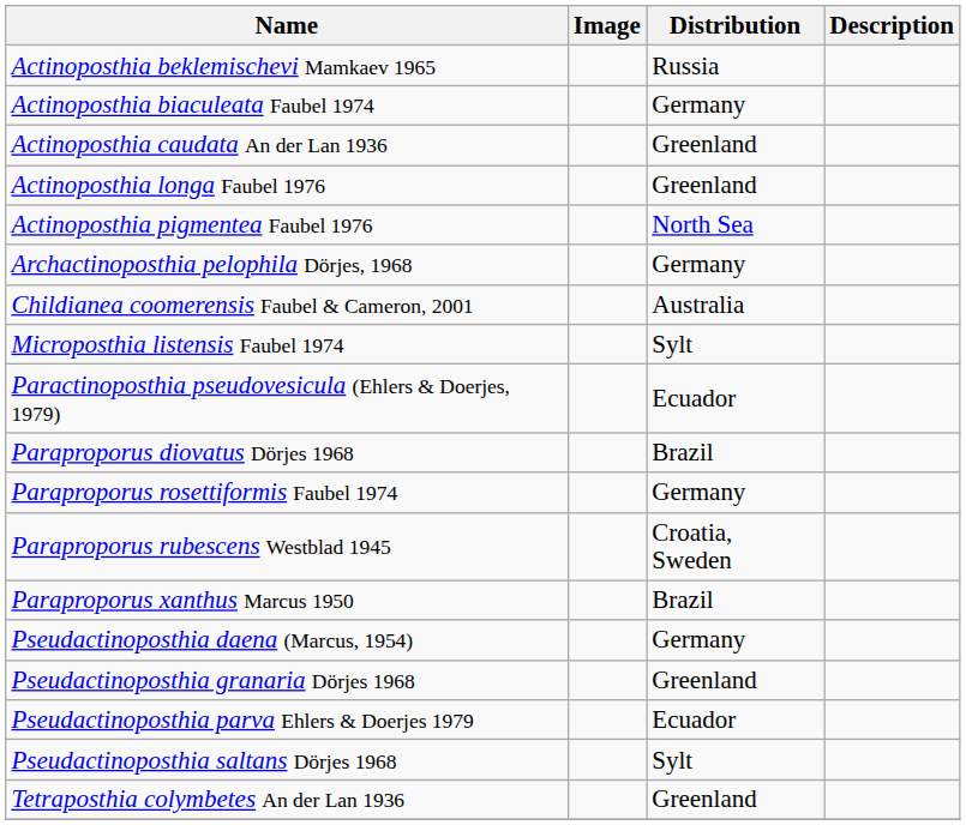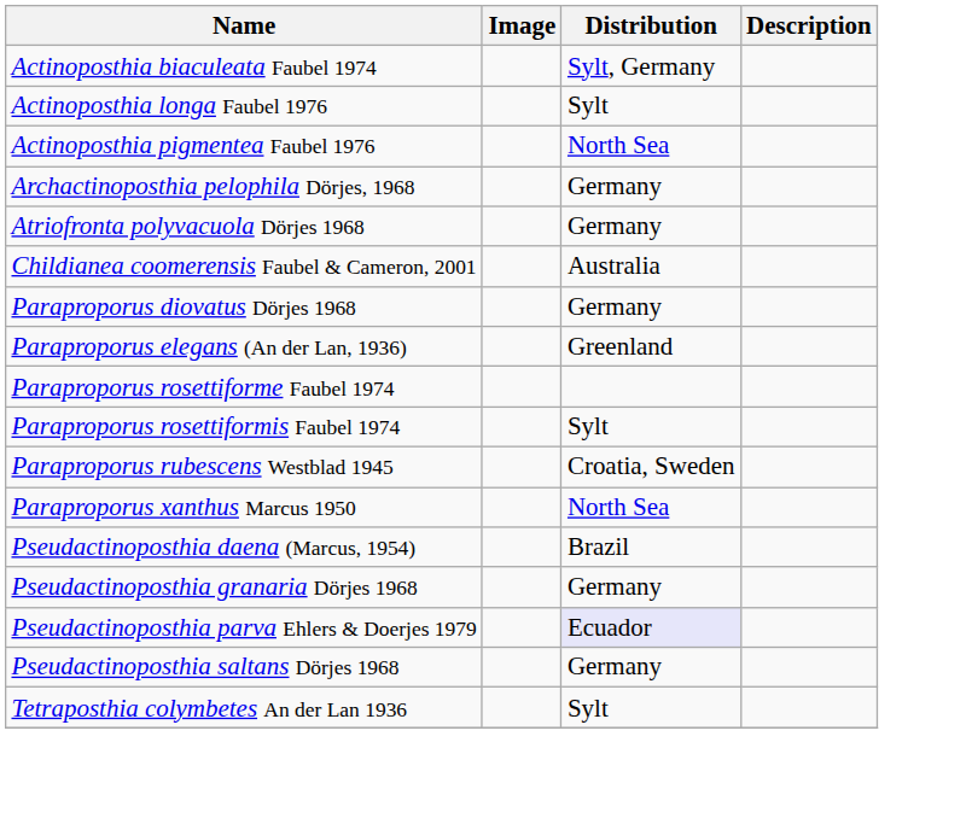- row: Actinoposthia beklemischevi Mamkaev 1965 | Russia
Actinoposthia biaculeata Faubel 1974 | Distribution: Germany -> Sylt, Germany
- row: Actinoposthia caudata An der Lan 1936 | Greenland
Actinoposthia longa Faubel 1976 | Distribution: Greenland -> Sylt
+ row: Atriofronta polyvacuola Dörjes 1968 | Germany
- row: Microposthia listensis Faubel 1974 | Sylt
- row: Paractinoposthia pseudovesicula (Ehlers & Doerjes, 1979) | Ecuador
Paraproporus diovatus Dörjes 1968 | Distribution: Brazil -> Germany
+ row: Paraproporus elegans (An der Lan, 1936) | Greenland
+ row: Paraproporus rosettiforme Faubel 1974
Paraproporus rosettiformis Faubel 1974 | Distribution: Germany -> Sylt
Paraproporus xanthus Marcus 1950 | Distribution: Brazil -> North Sea
Pseudactinoposthia daena (Marcus, 1954) | Distribution: Germany -> Brazil
Pseudactinoposthia granaria Dörjes 1968 | Distribution: Greenland -> Germany
Pseudactinoposthia parva Ehlers & Doerjes 1979 | Distribution: no background -> lavender background
Pseudactinoposthia saltans Dörjes 1968 | Distribution: Sylt -> Germany
Tetraposthia colymbetes An der Lan 1936 | Distribution: Greenland -> Sylt
